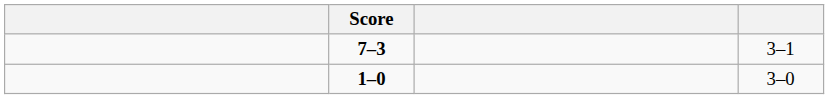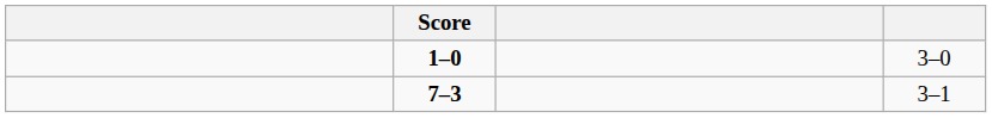rows swapped: 7–3 <-> 1–0
